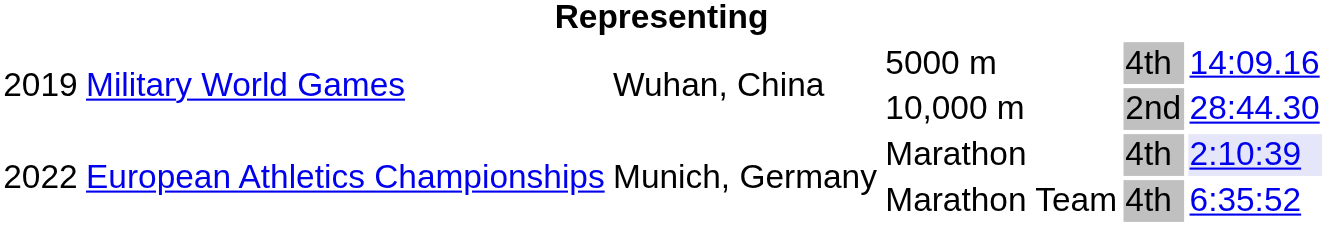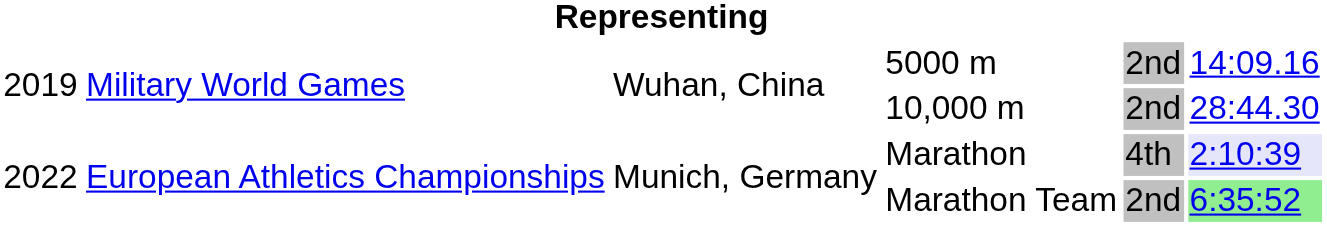5000 m | column 5: 4th -> 2nd
Marathon Team | column 5: 4th -> 2nd
Marathon Team | column 6: no background -> lightgreen background
